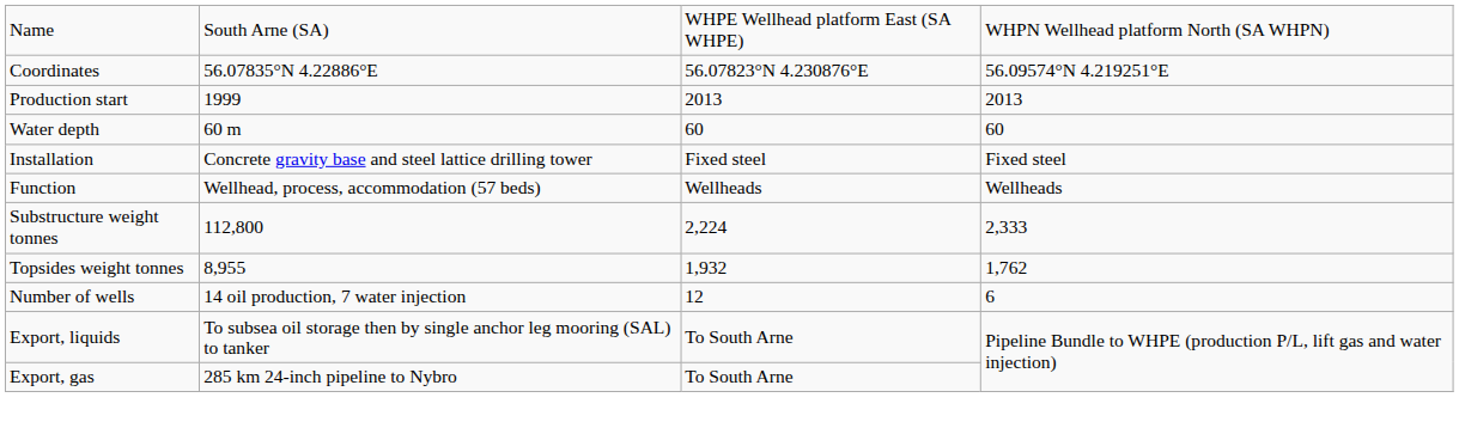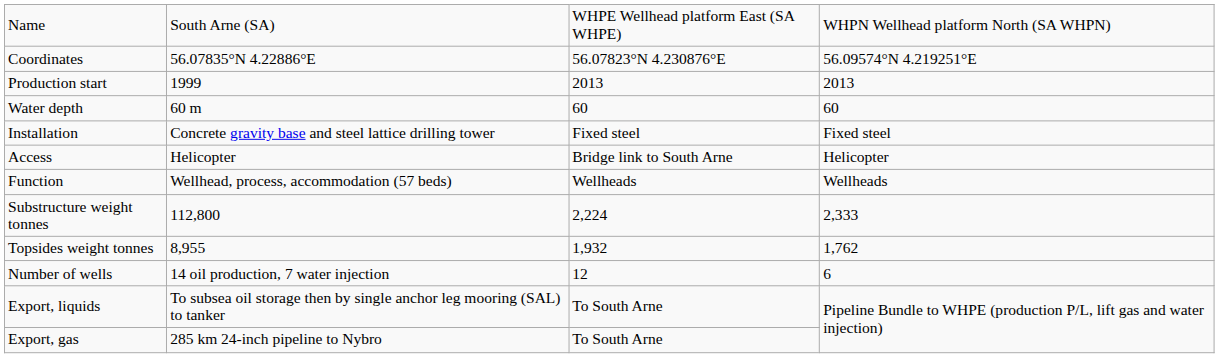+ row: Access | Helicopter | Bridge link to South Arne | Helicopter
